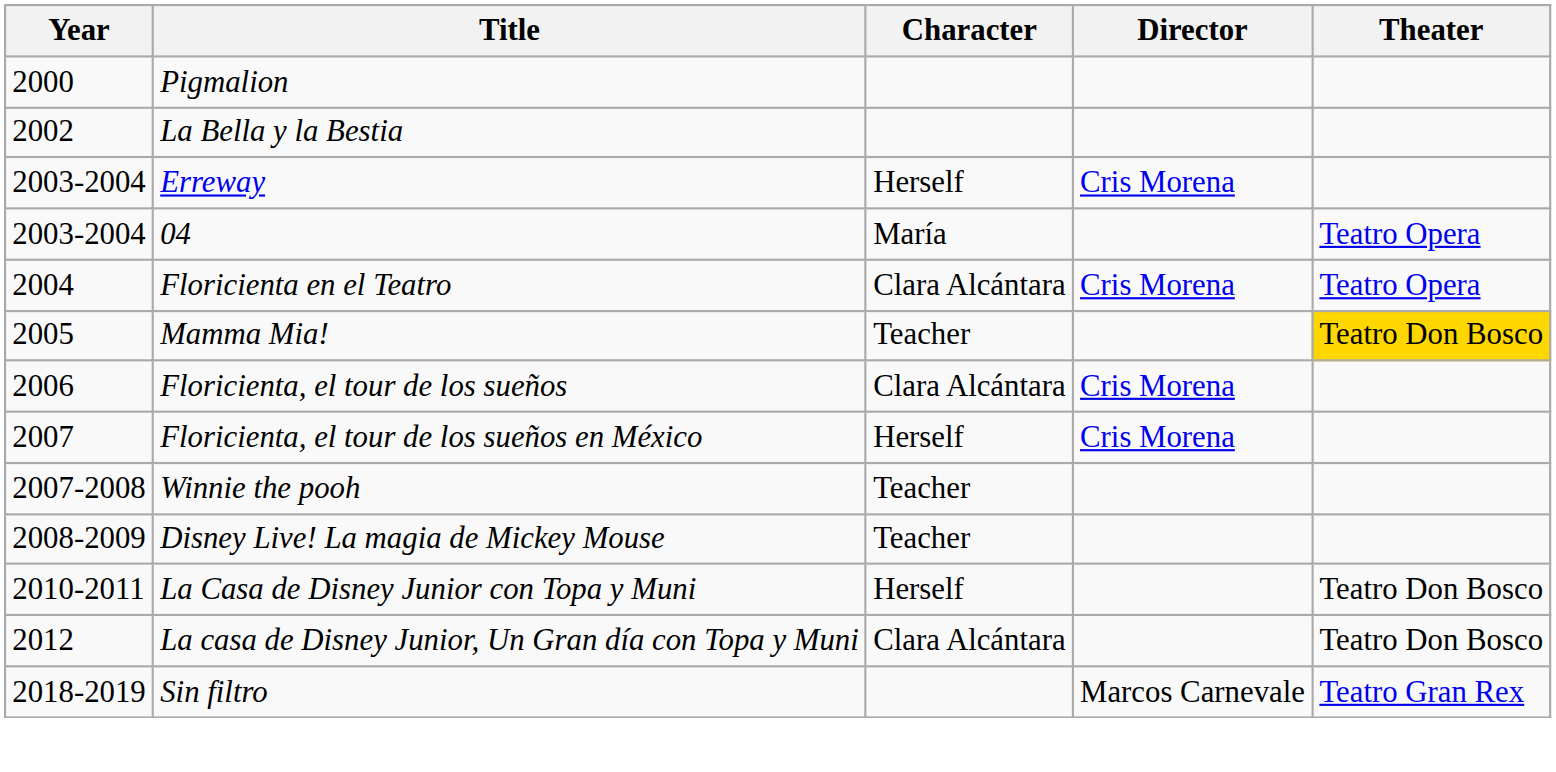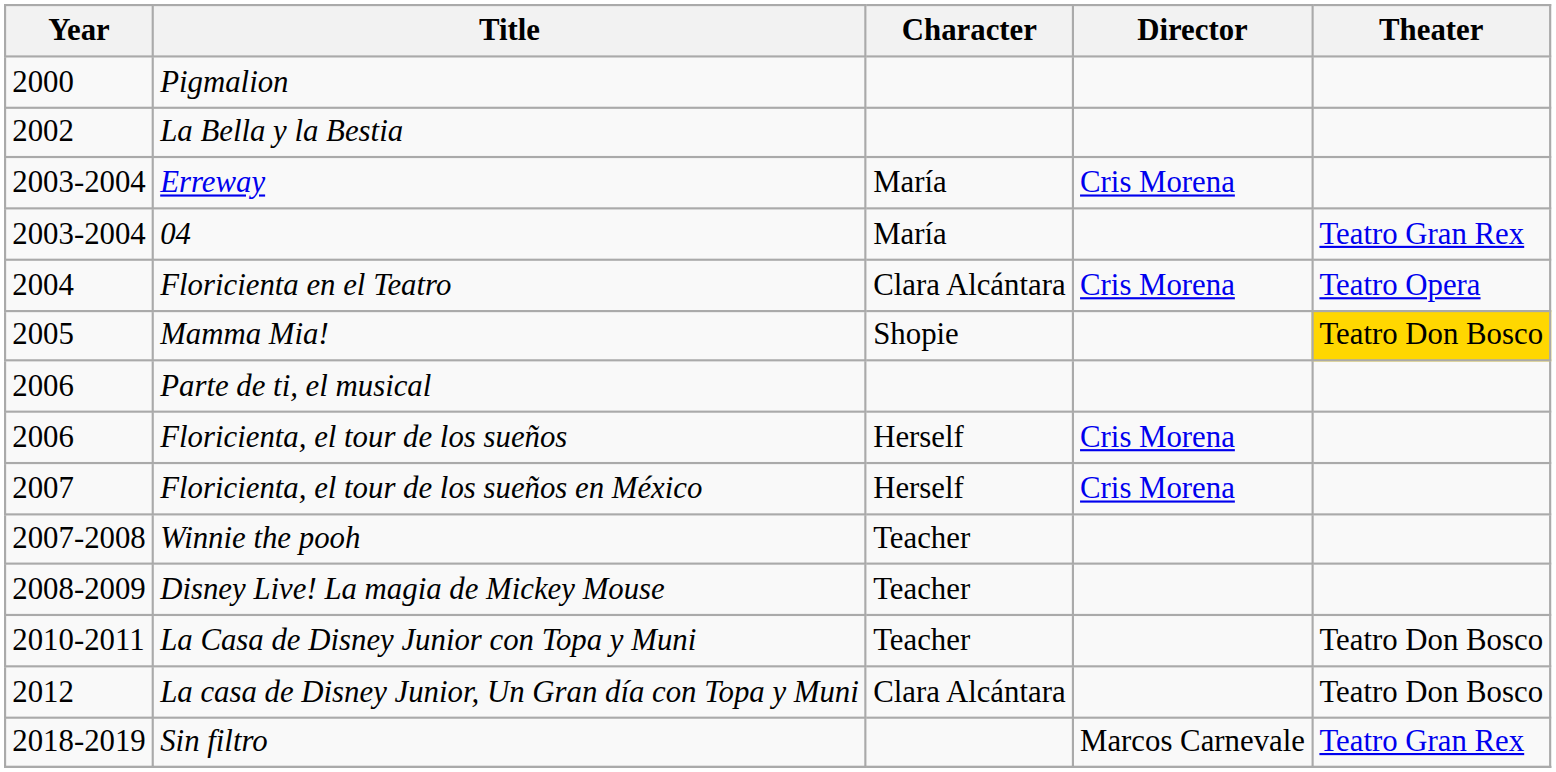Erreway | Character: Herself -> María
04 | Theater: Teatro Opera -> Teatro Gran Rex
Mamma Mia! | Character: Teacher -> Shopie
+ row: 2006 | Parte de ti, el musical
Floricienta, el tour de los sueños | Character: Clara Alcántara -> Herself
La Casa de Disney Junior con Topa y Muni | Character: Herself -> Teacher
